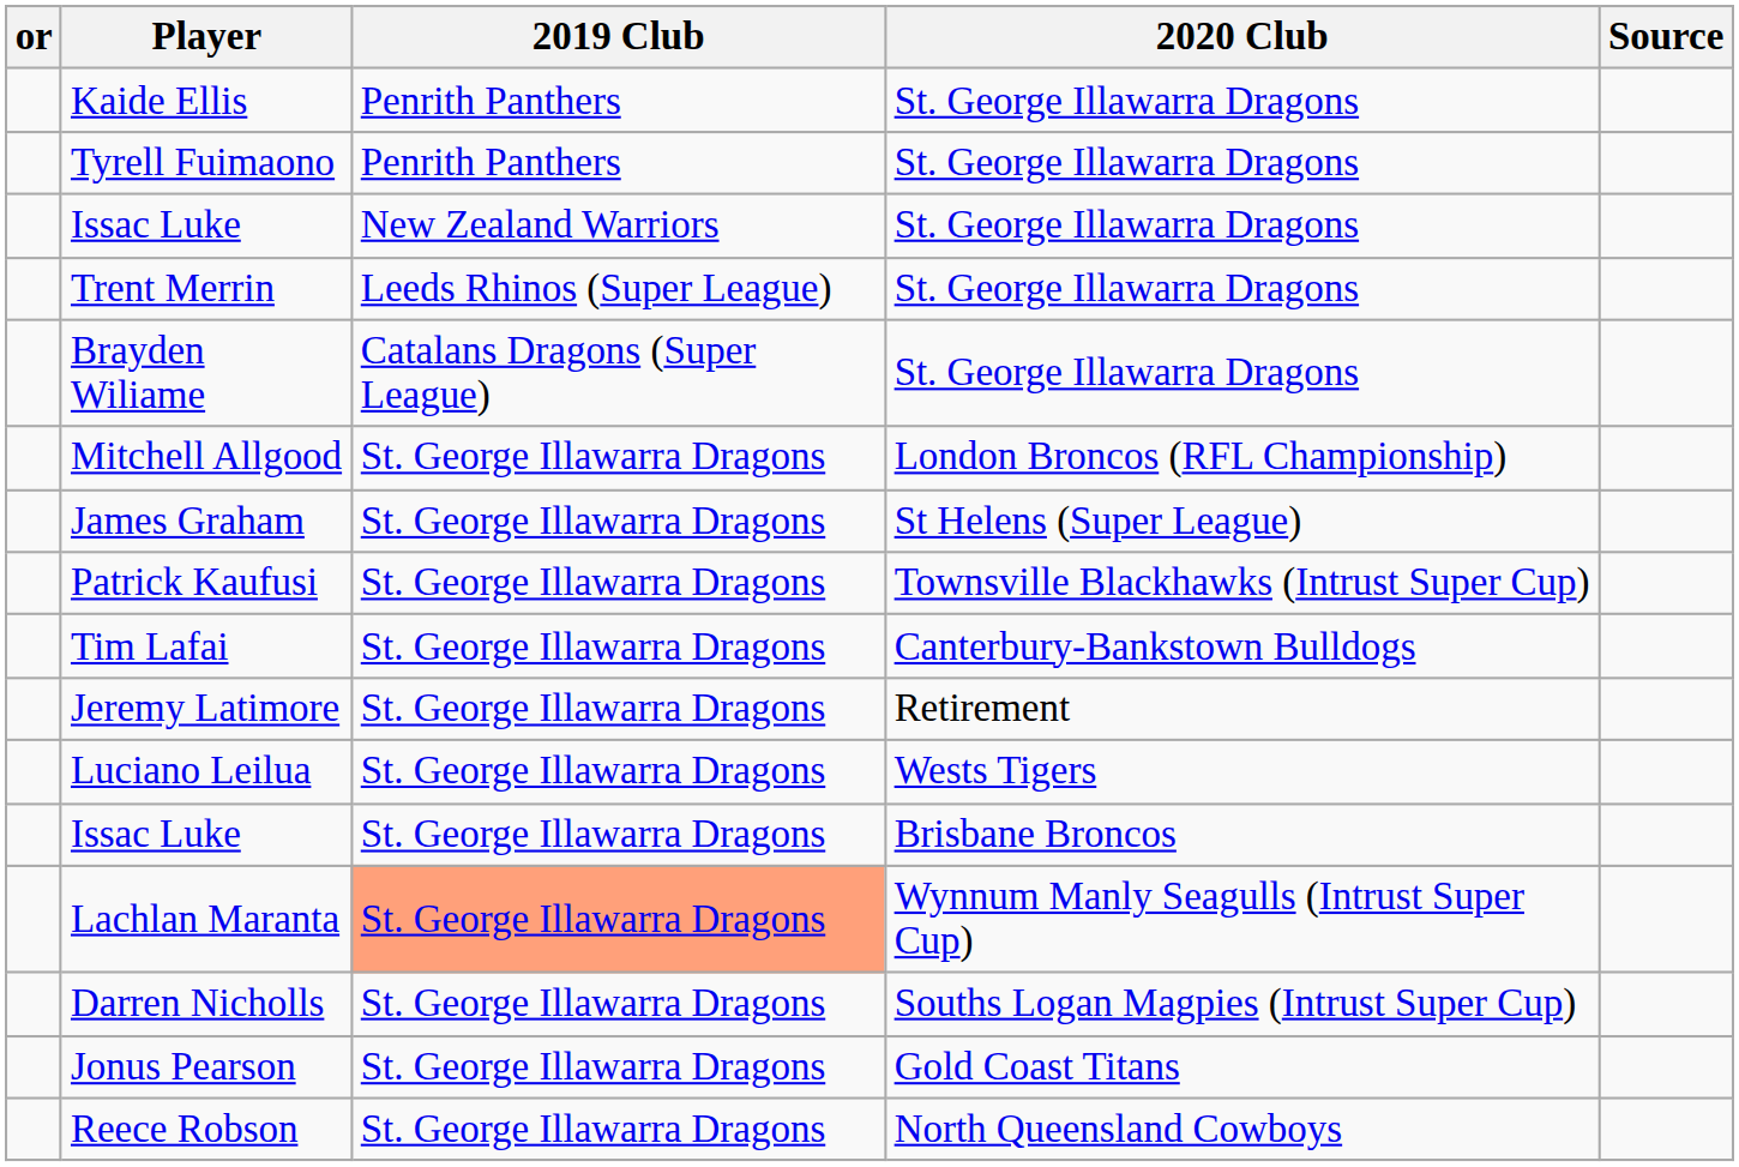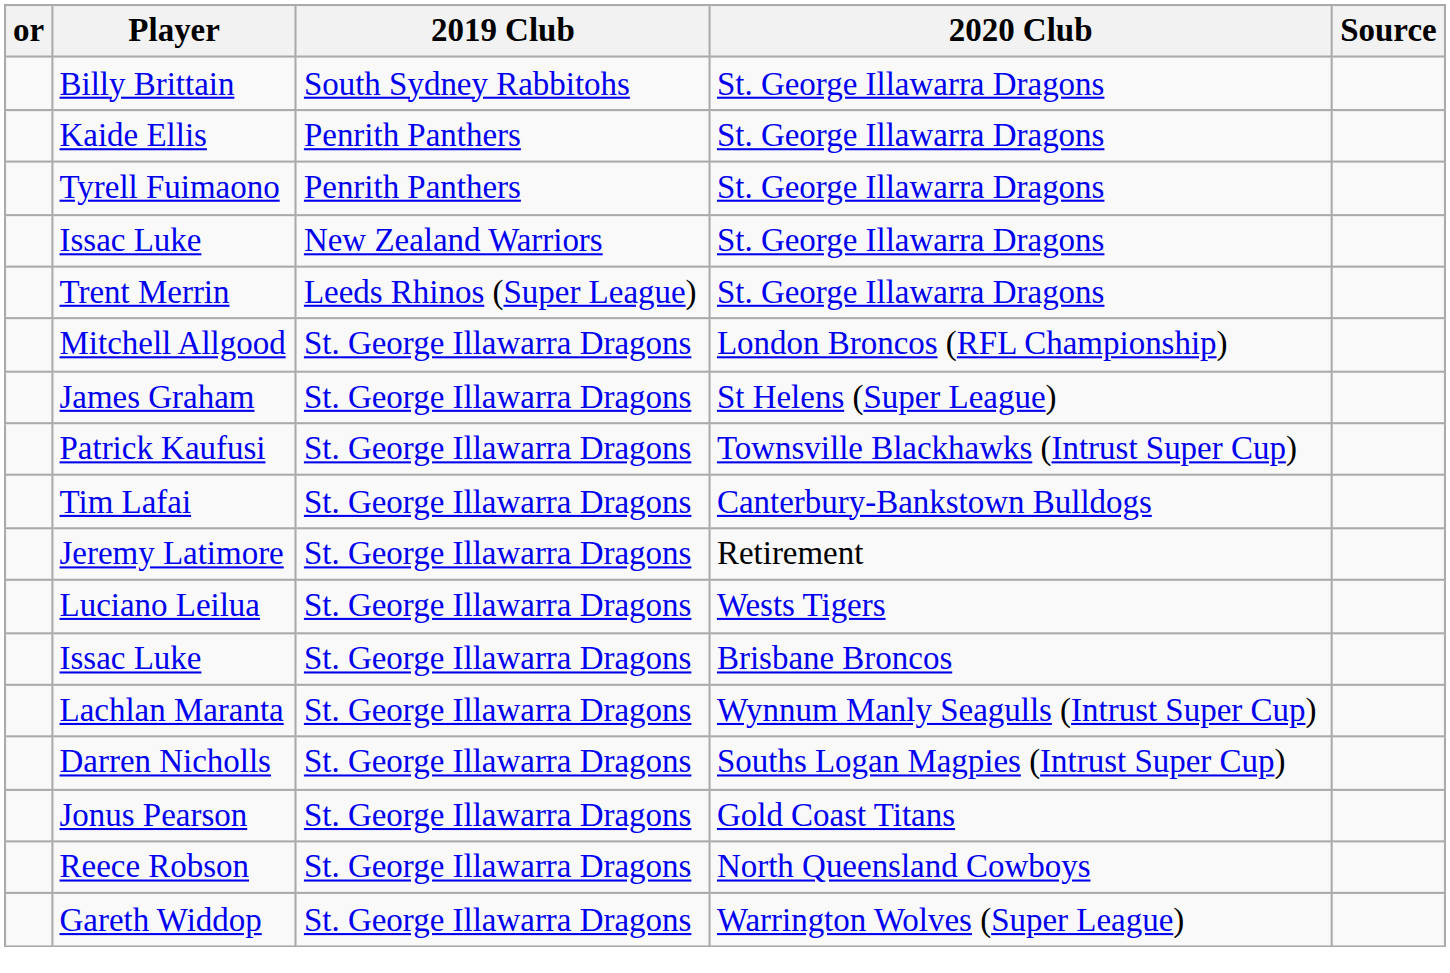+ row: Billy Brittain | South Sydney Rabbitohs | St. George Illawarra Dragons
- row: Brayden Wiliame | Catalans Dragons (Super League) | St. George Illawarra Dragons
Lachlan Maranta | 2019 Club: lightsalmon background -> no background
+ row: Gareth Widdop | St. George Illawarra Dragons | Warrington Wolves (Super League)
